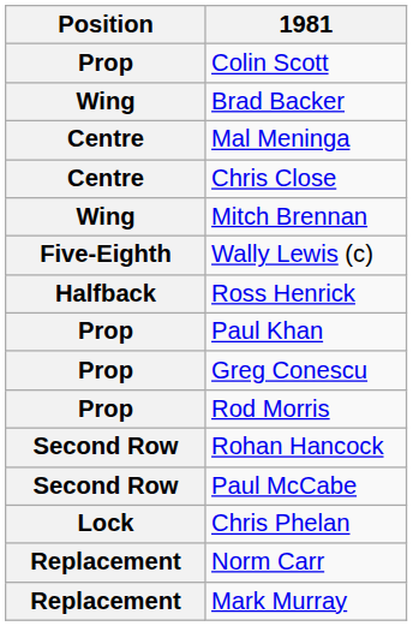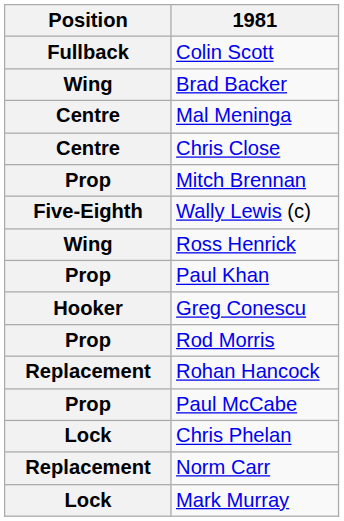Colin Scott | Position: Prop -> Fullback
Mitch Brennan | Position: Wing -> Prop
Ross Henrick | Position: Halfback -> Wing
Greg Conescu | Position: Prop -> Hooker
Rohan Hancock | Position: Second Row -> Replacement
Paul McCabe | Position: Second Row -> Prop
Mark Murray | Position: Replacement -> Lock
